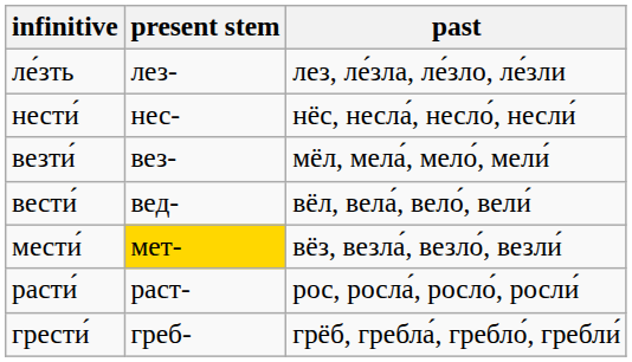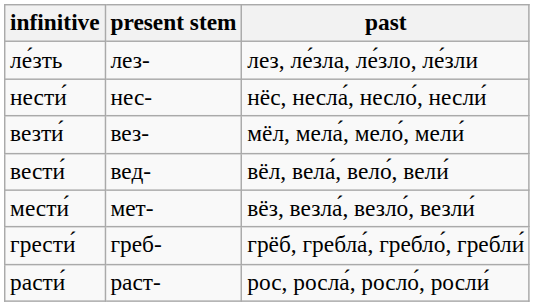мести́ | present stem: gold background -> no background
rows swapped: грести́ <-> расти́
